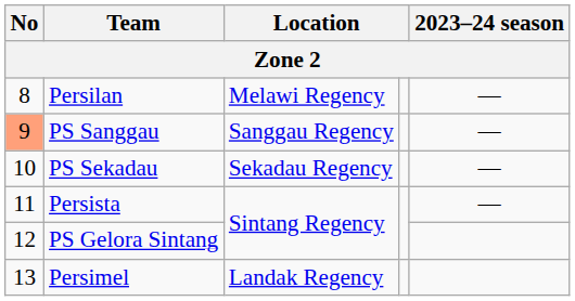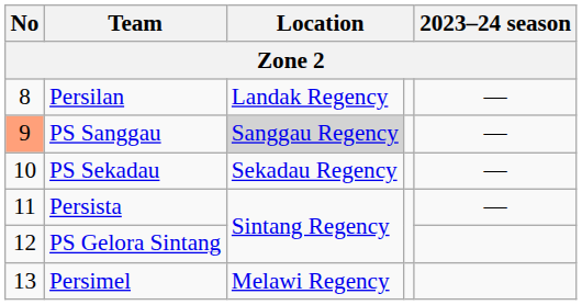Persilan | column 3: Melawi Regency -> Landak Regency
PS Sanggau | column 3: no background -> lightgrey background
Persimel | column 3: Landak Regency -> Melawi Regency
